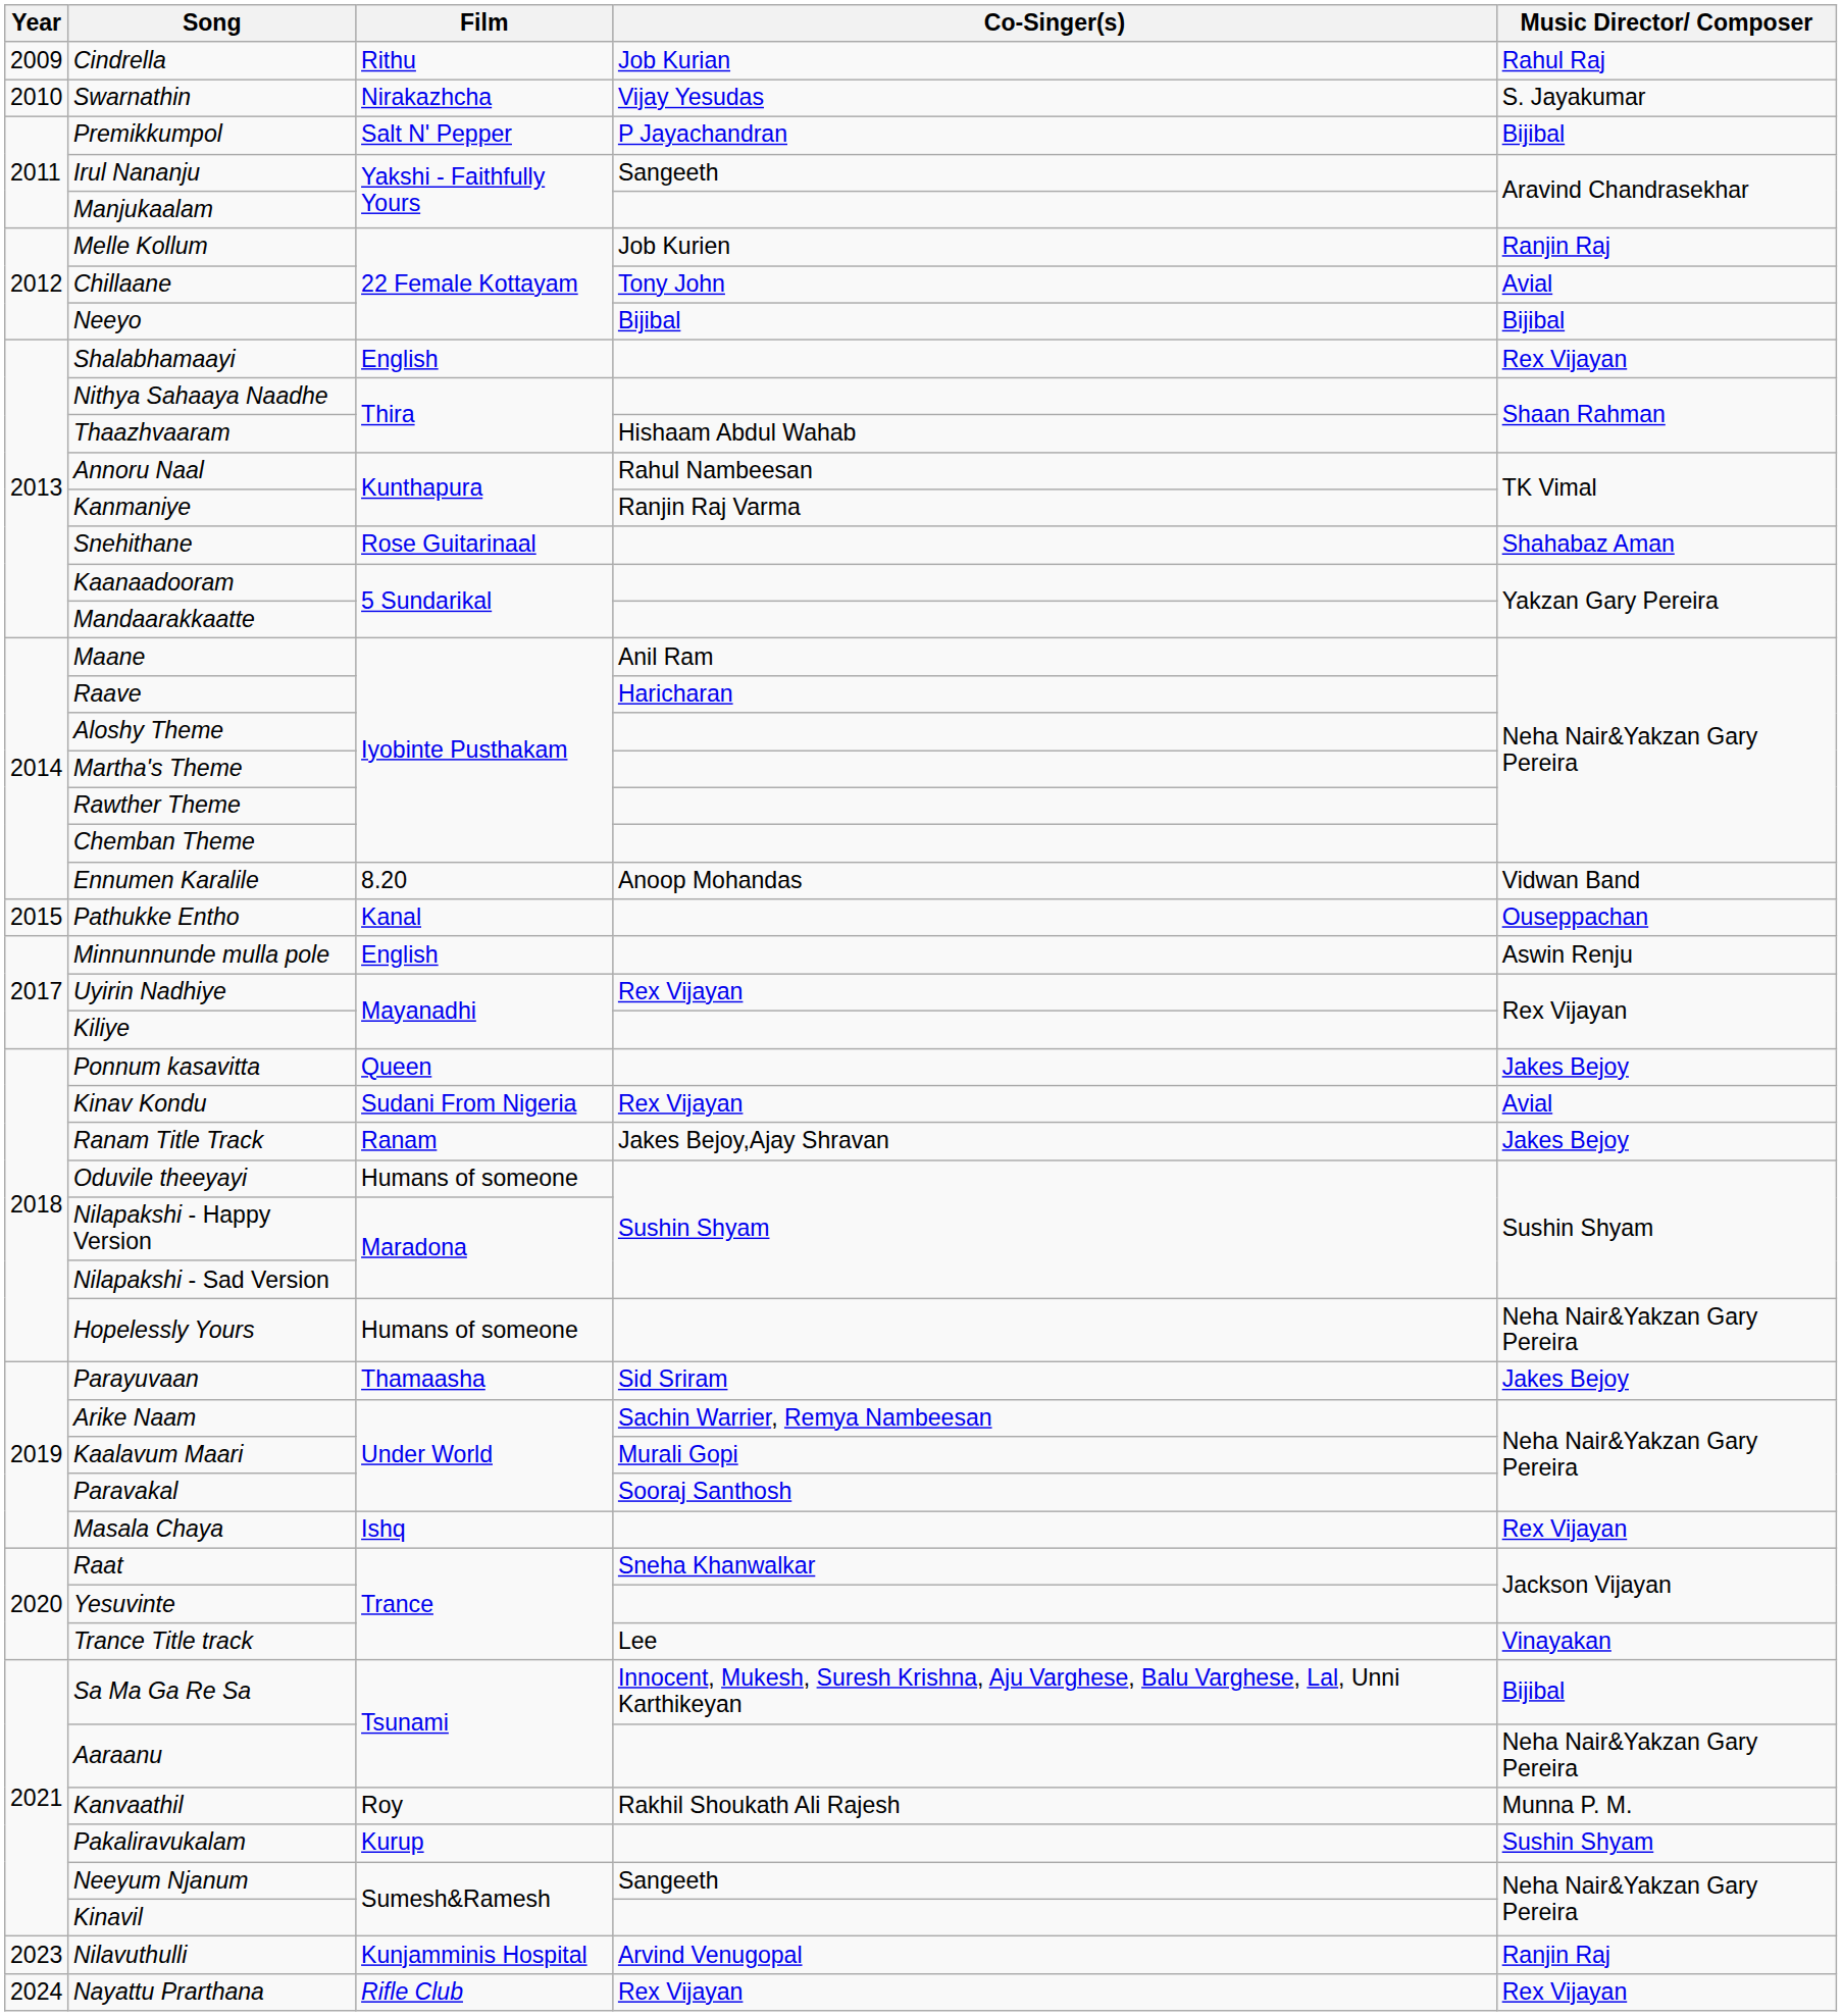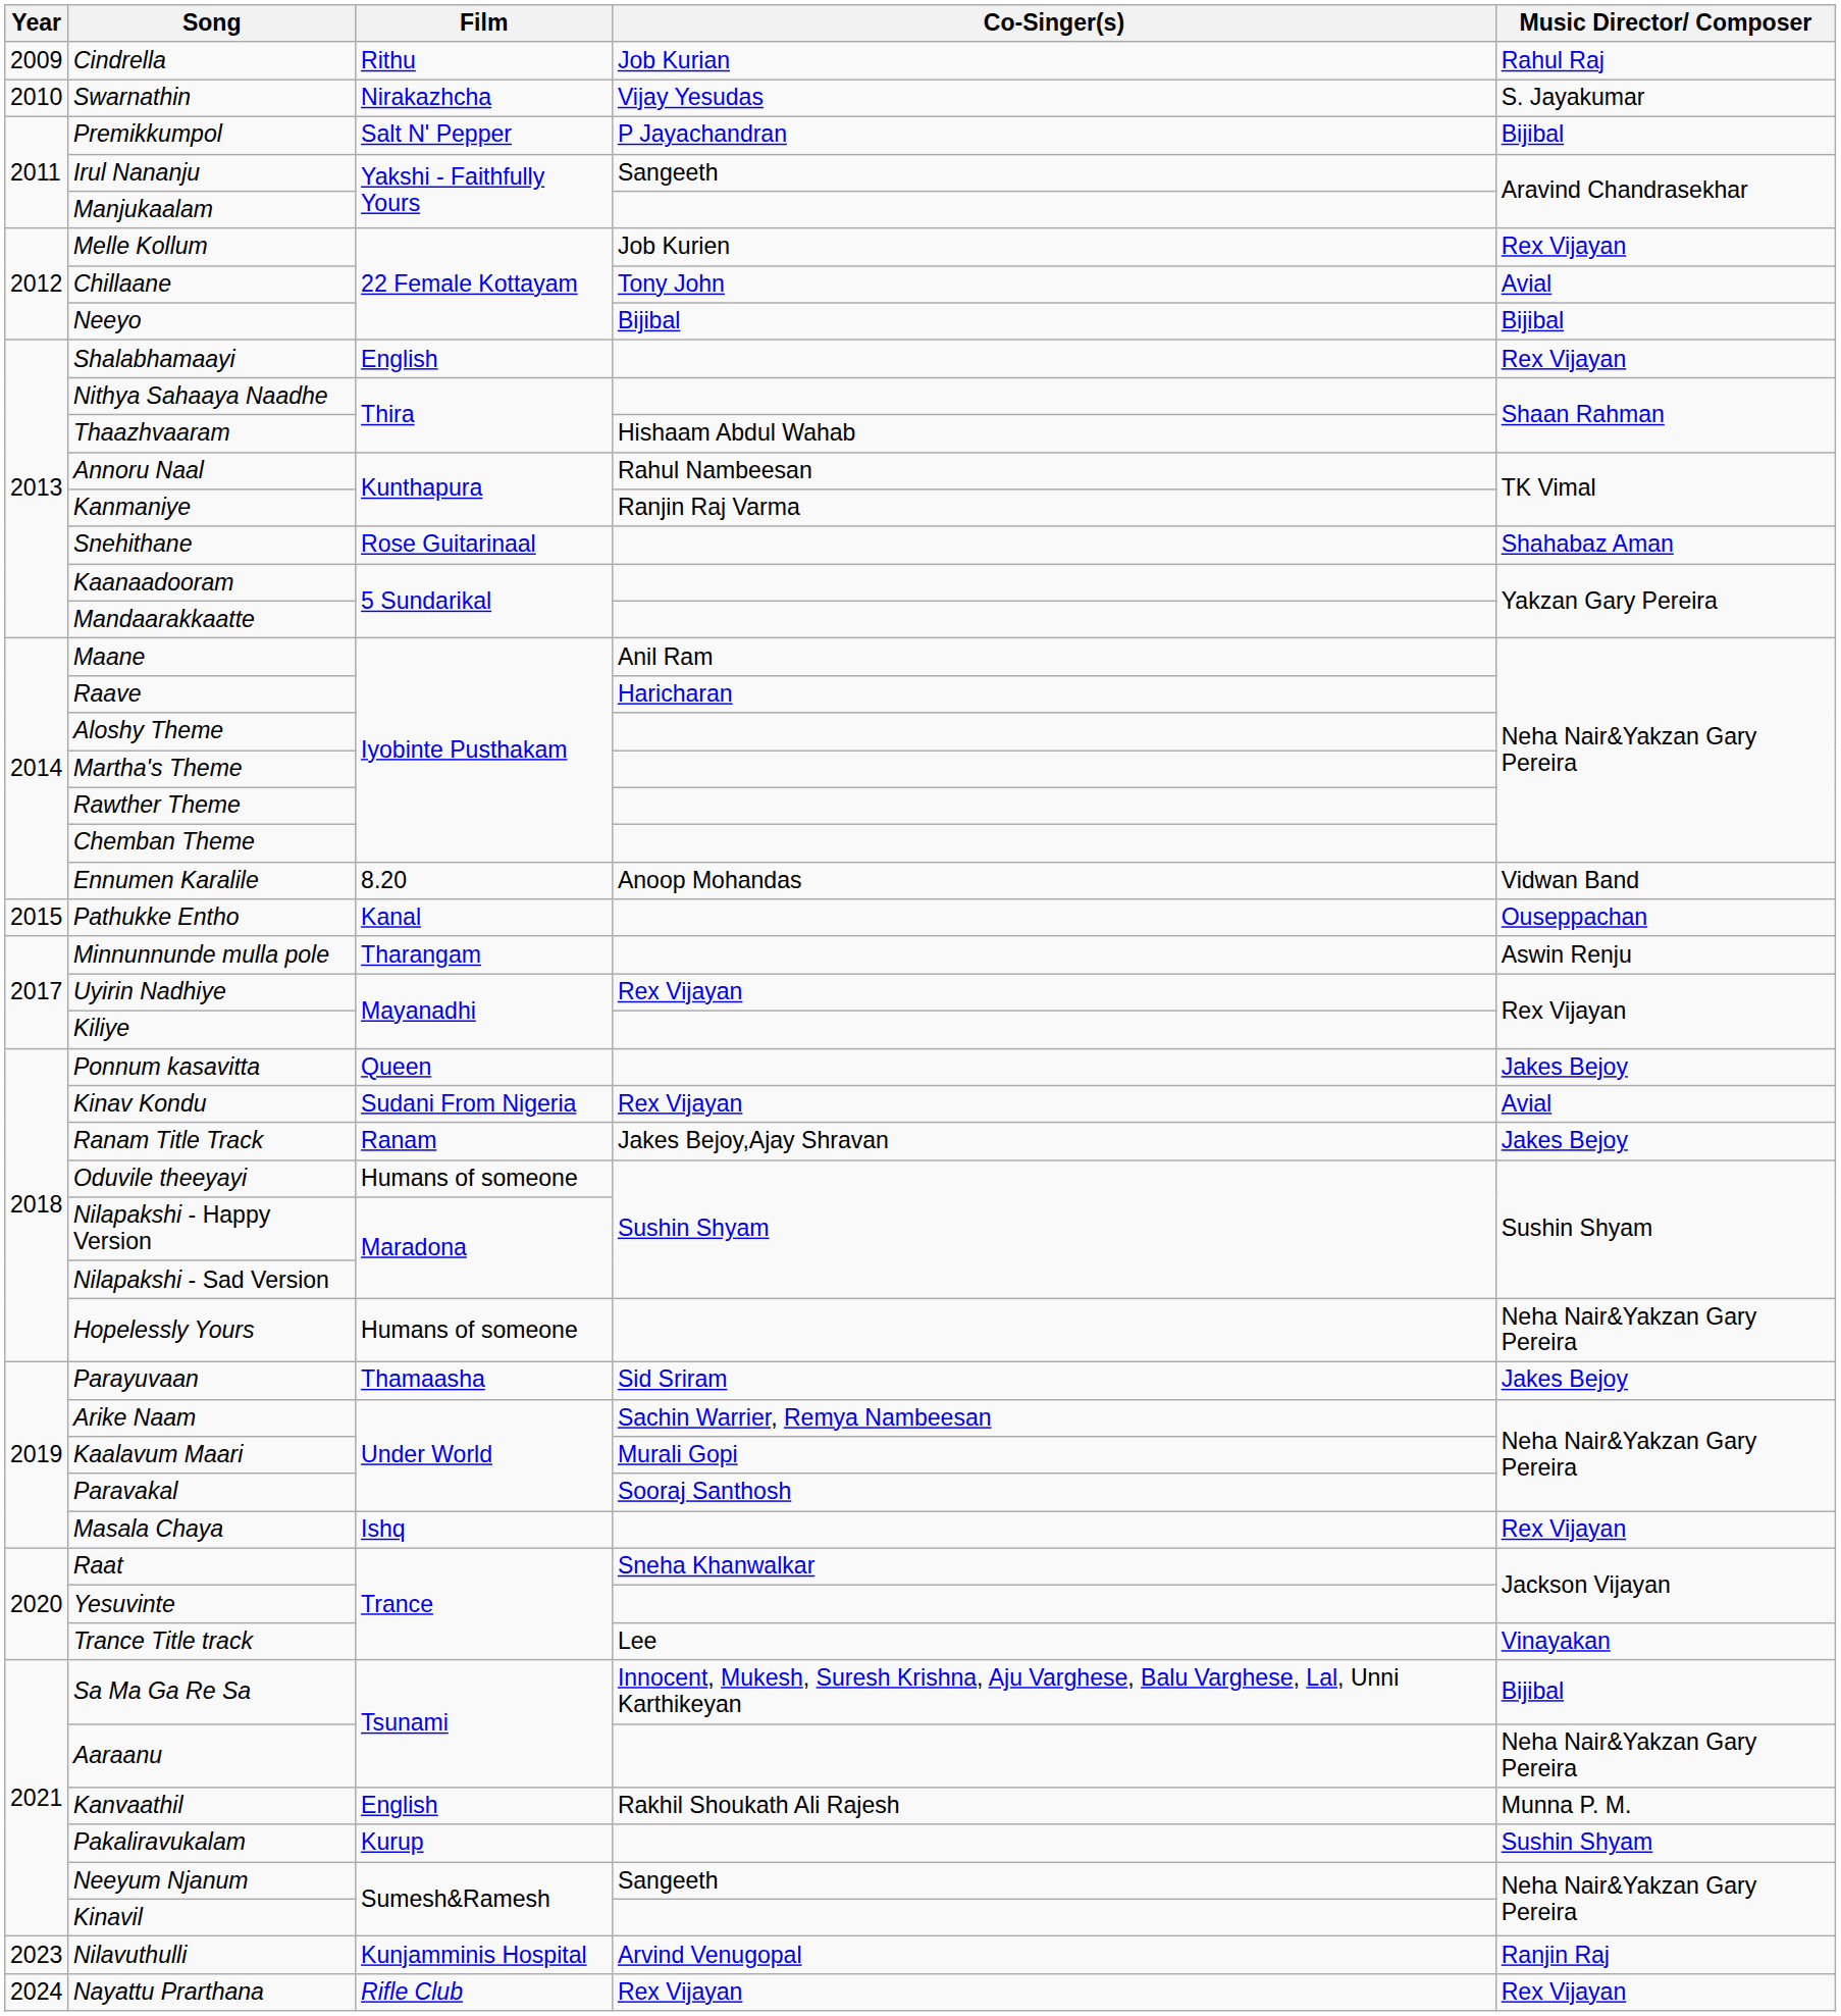Melle Kollum | Music Director/ Composer: Ranjin Raj -> Rex Vijayan
Minnunnunde mulla pole | Film: English -> Tharangam
Kanvaathil | Film: Roy -> English
